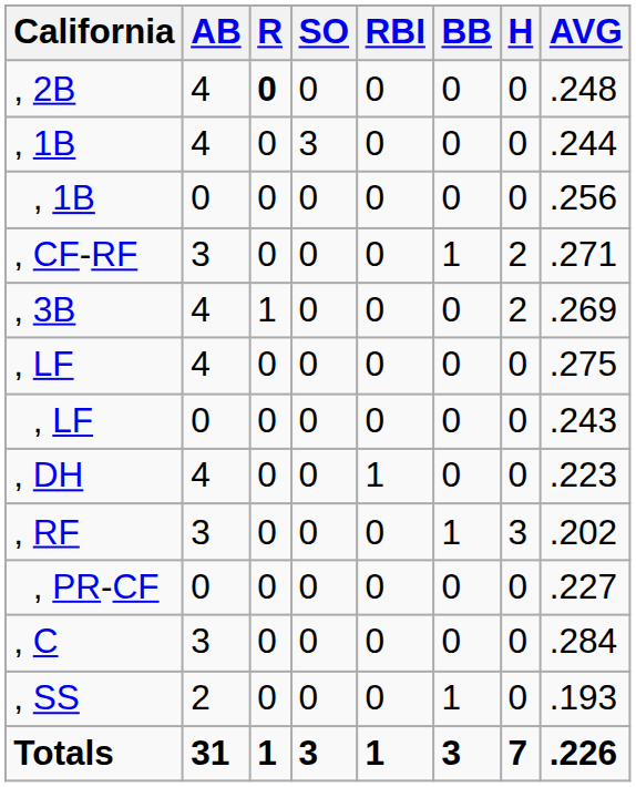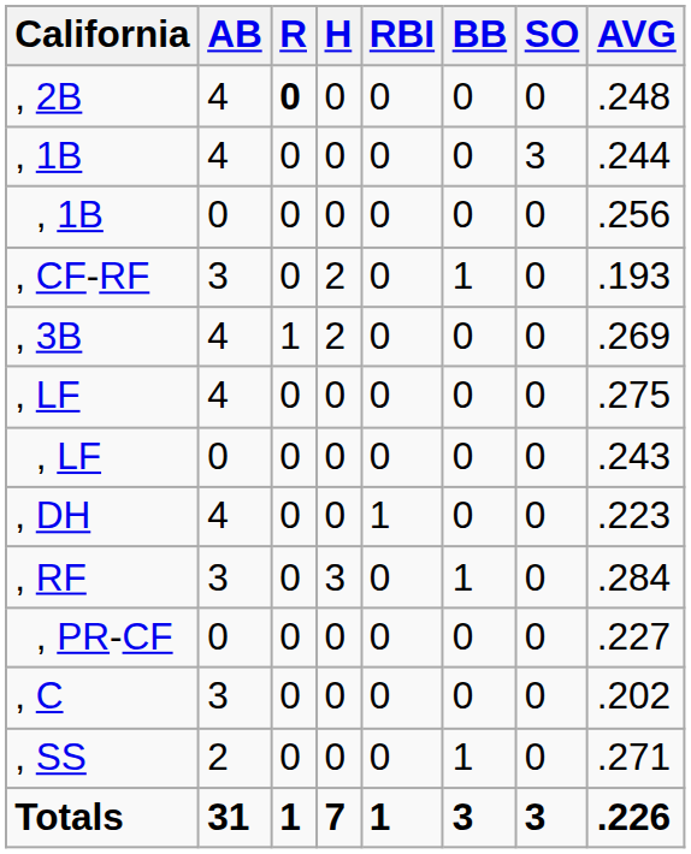columns swapped: H <-> SO
, CF-RF | AVG: .271 -> .193
, RF | AVG: .202 -> .284
, C | AVG: .284 -> .202
, SS | AVG: .193 -> .271
